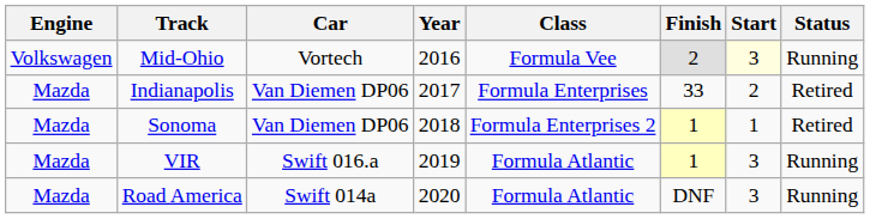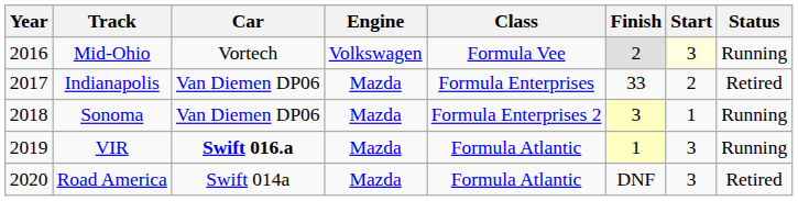columns swapped: Year <-> Engine
Sonoma | Finish: 1 -> 3
Sonoma | Status: Retired -> Running
VIR | Car: normal -> bold
Road America | Status: Running -> Retired
